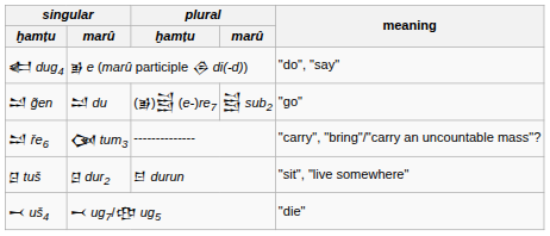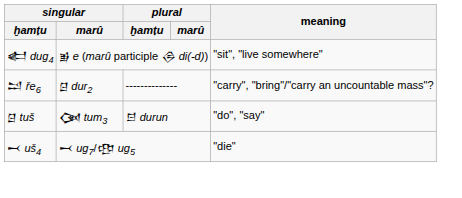𒅗 dug4 | meaning: "do", "say" -> "sit", "live somewhere"
- row: 𒁺 g̃en | 𒁺 du | (𒂊)𒁻 (e-)re7 | 𒁻 sub2 | "go"
𒁺 ře6 | singular / marû: 𒉐 tum3 -> 𒆪 dur2
𒆪 tuš | singular / marû: 𒆪 dur2 -> 𒉐 tum3
𒆪 tuš | meaning: "sit", "live somewhere" -> "do", "say"
